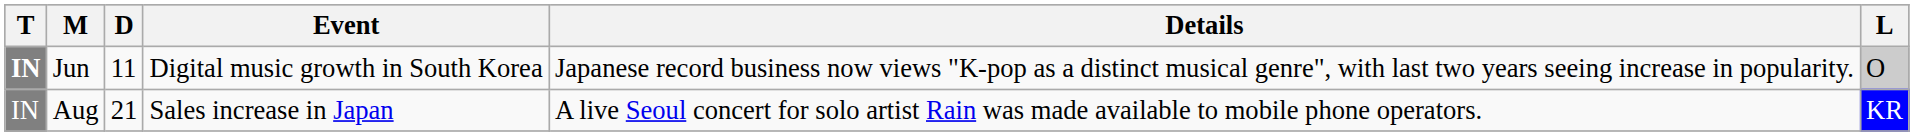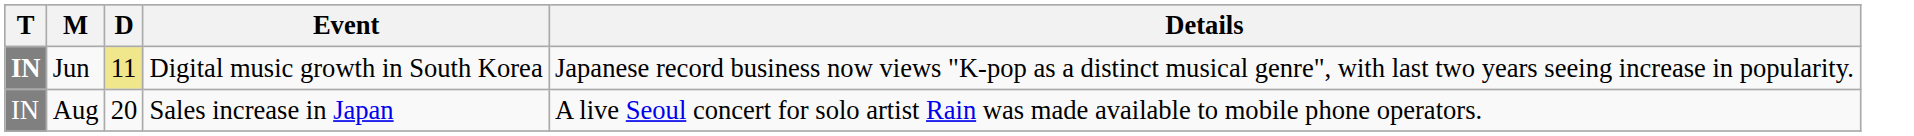- column: L | O | KR
Jun | D: no background -> khaki background
Aug | D: 21 -> 20
